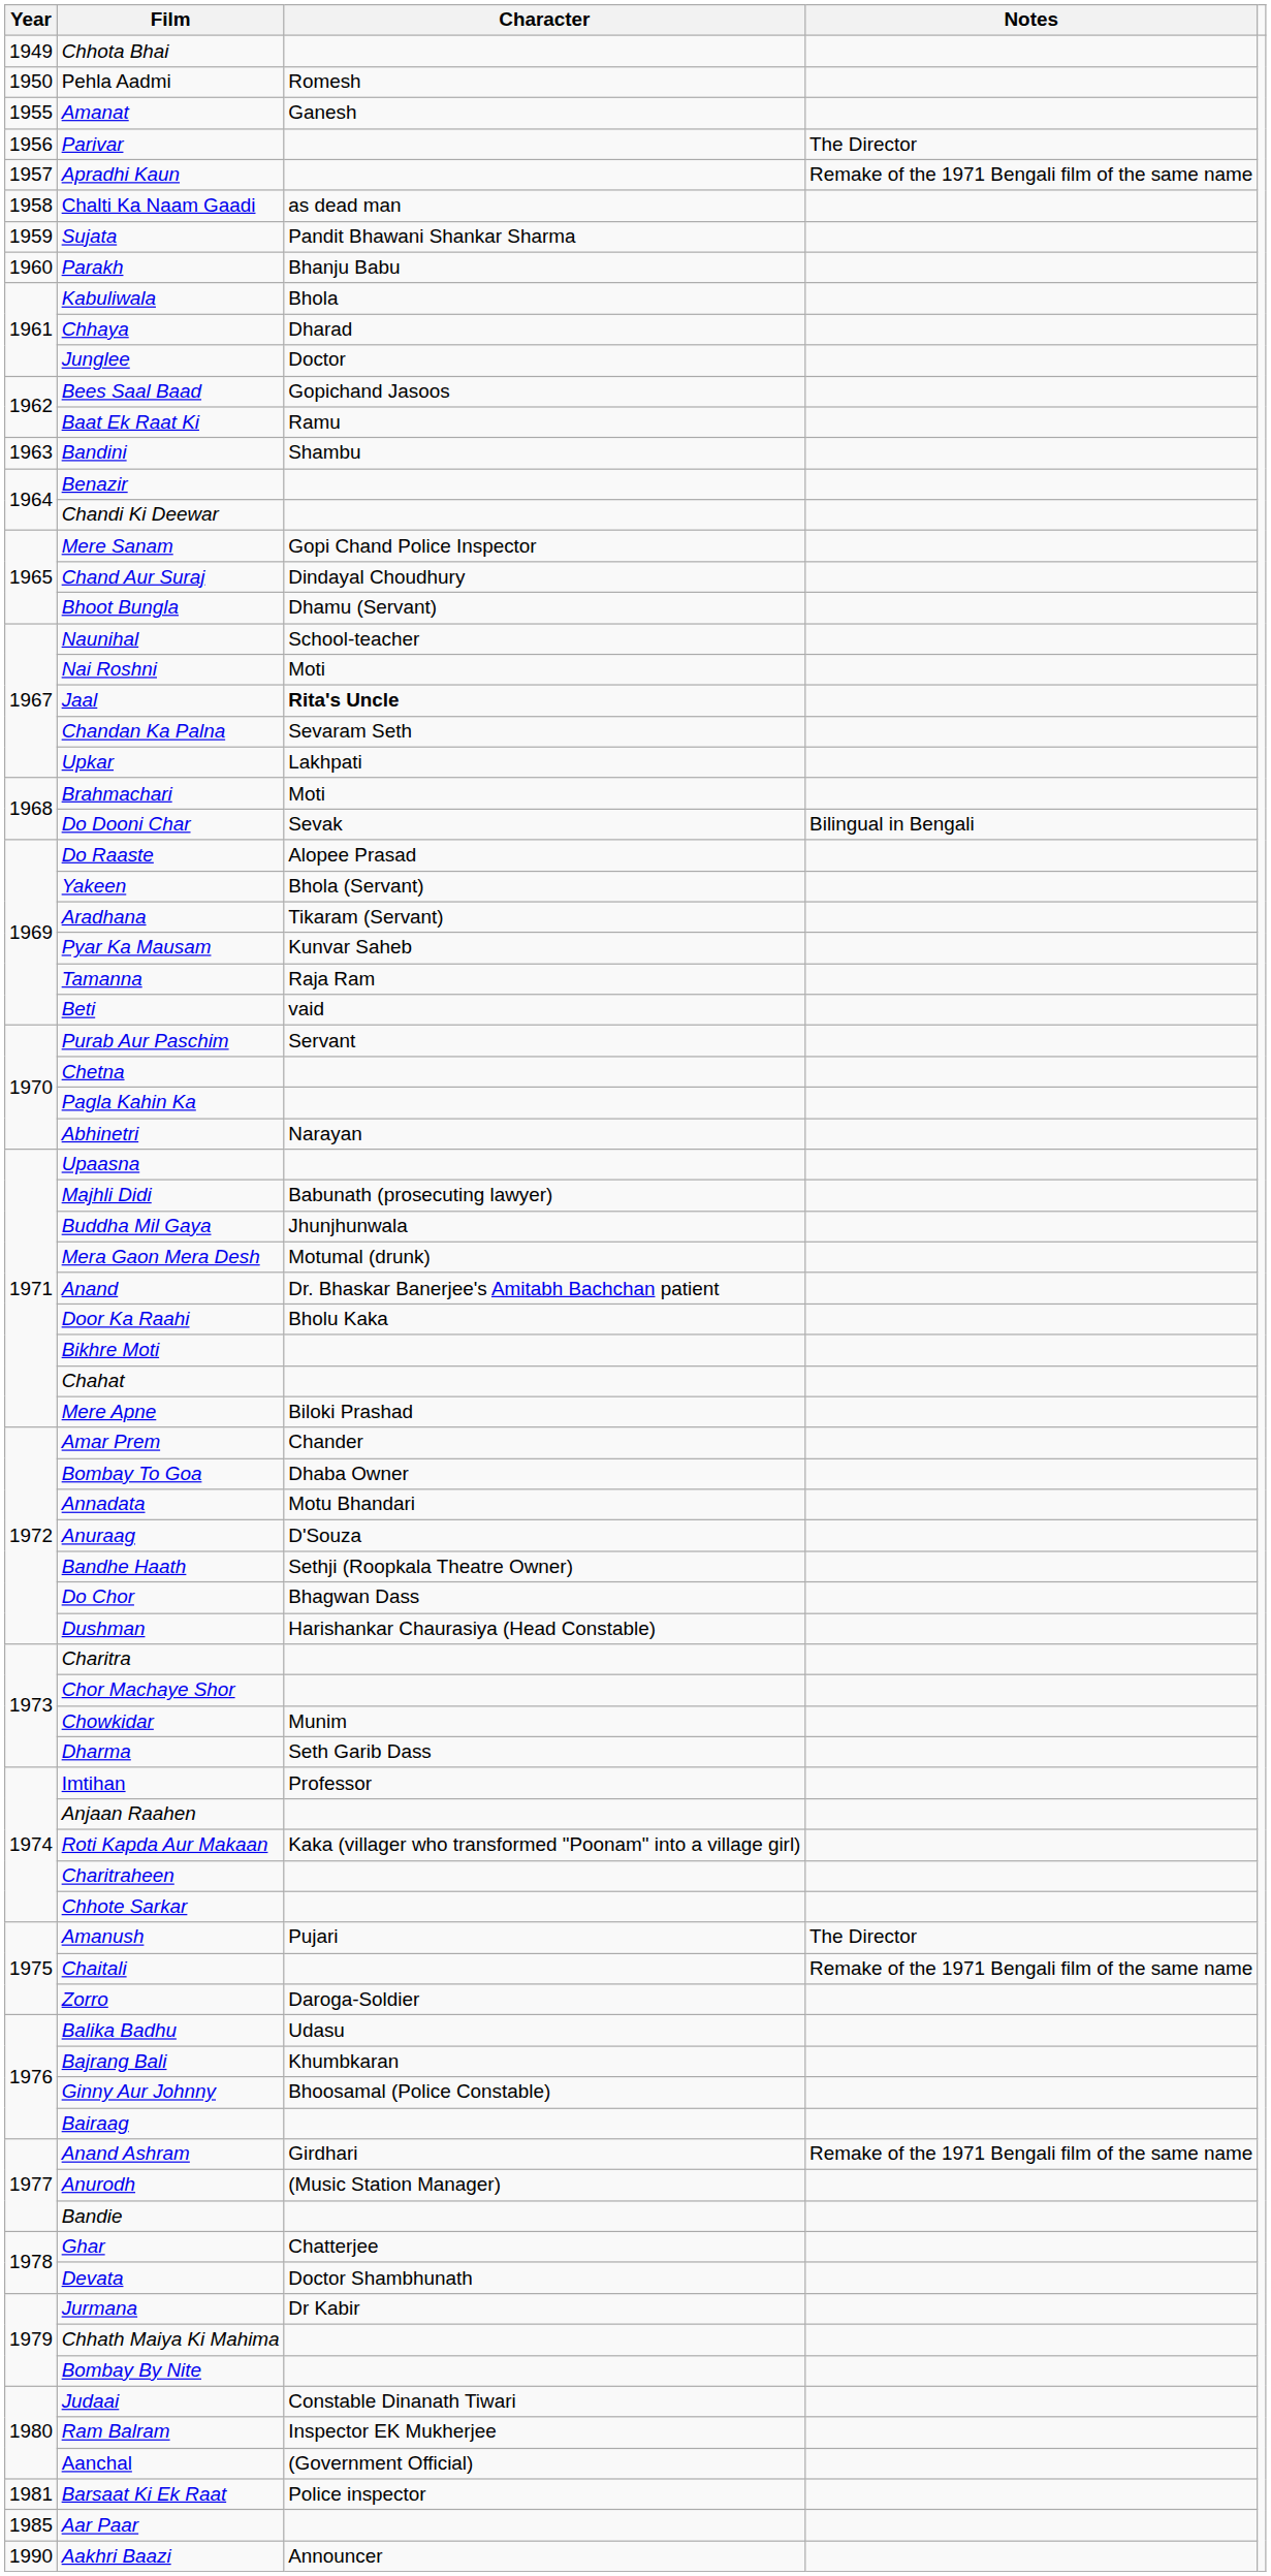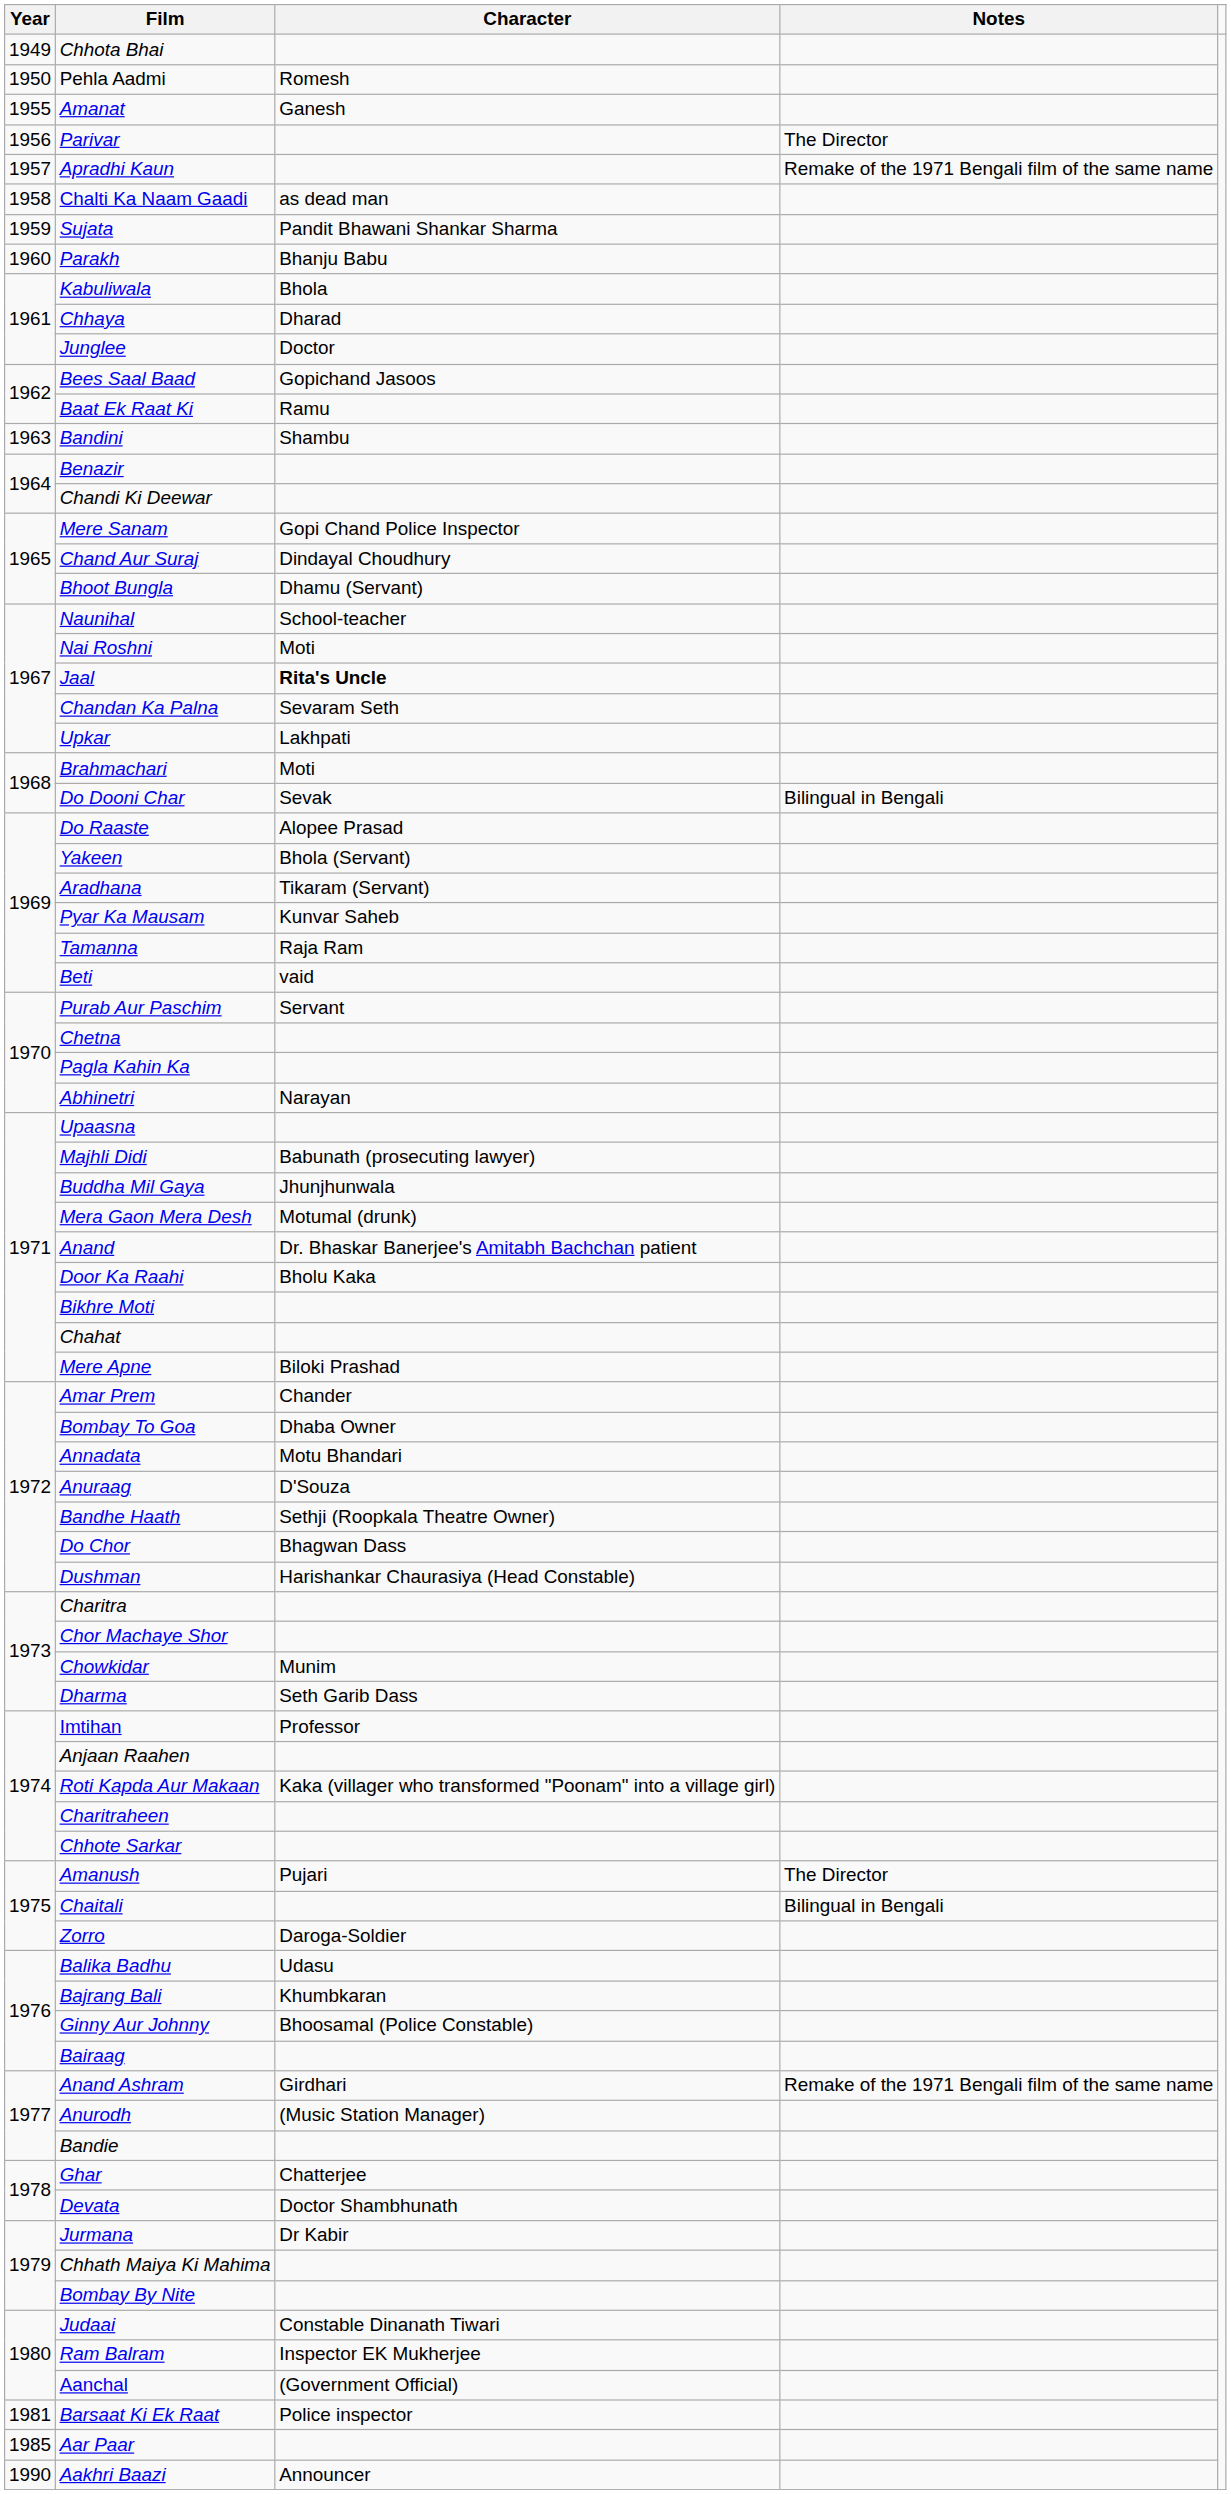Chaitali | Notes: Remake of the 1971 Bengali film of the same name -> Bilingual in Bengali
